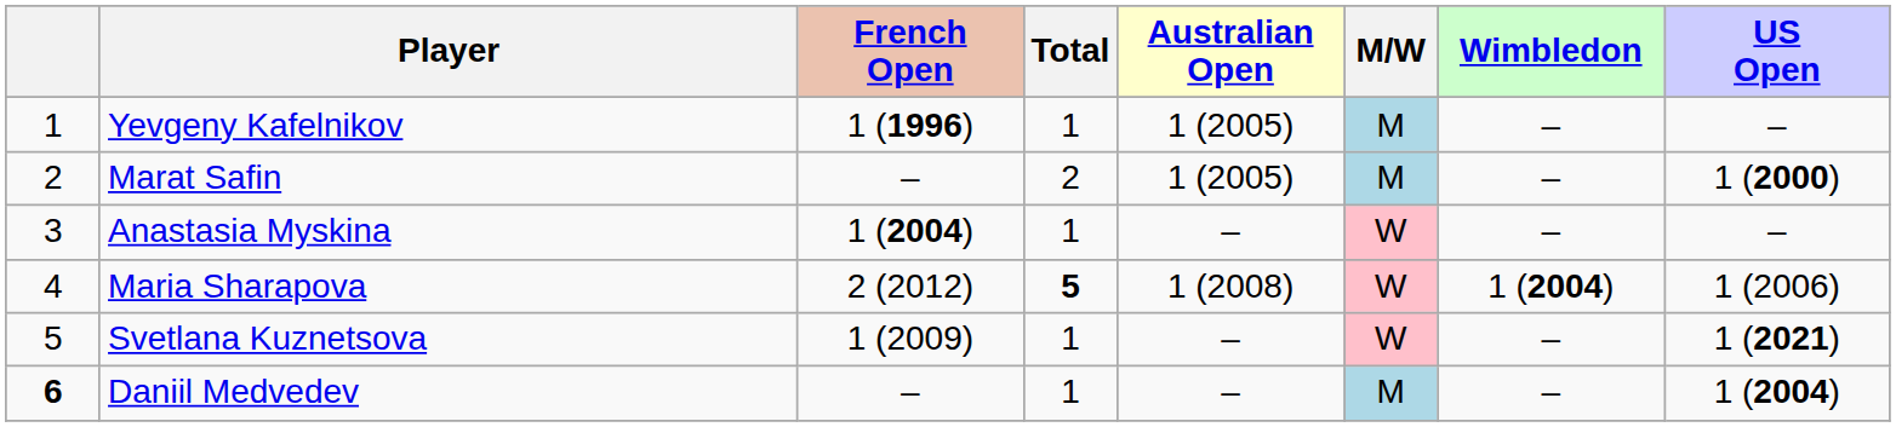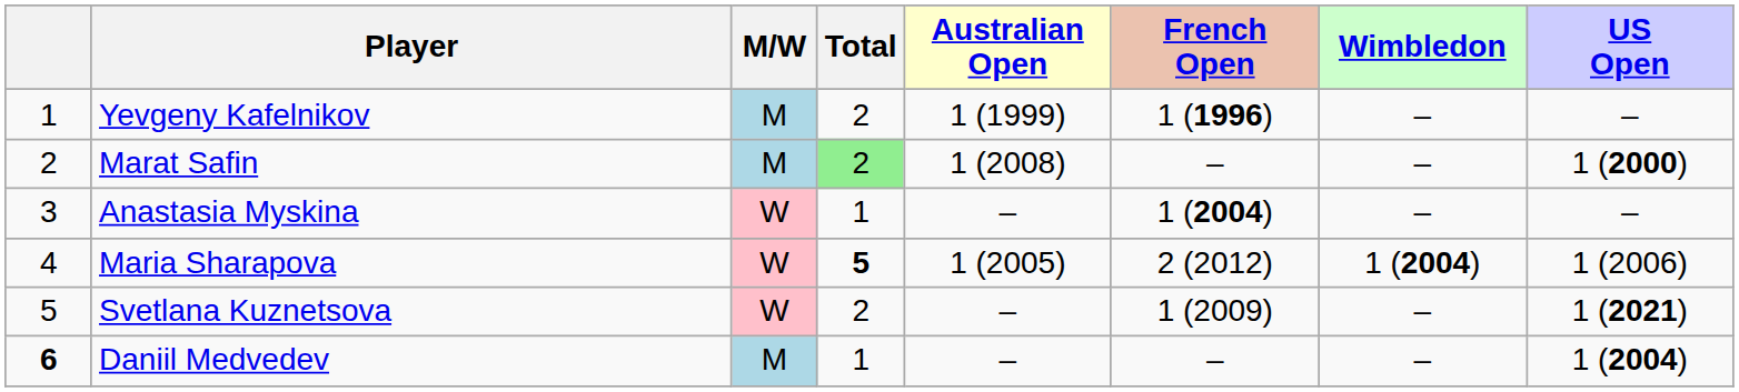columns swapped: M/W <-> French Open
Yevgeny Kafelnikov | Total: 1 -> 2
Yevgeny Kafelnikov | Australian Open: 1 (2005) -> 1 (1999)
Marat Safin | Total: no background -> lightgreen background
Marat Safin | Australian Open: 1 (2005) -> 1 (2008)
Maria Sharapova | Australian Open: 1 (2008) -> 1 (2005)
Svetlana Kuznetsova | Total: 1 -> 2
